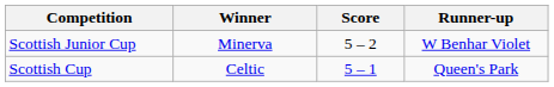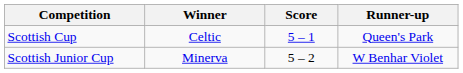rows swapped: Scottish Cup <-> Scottish Junior Cup
